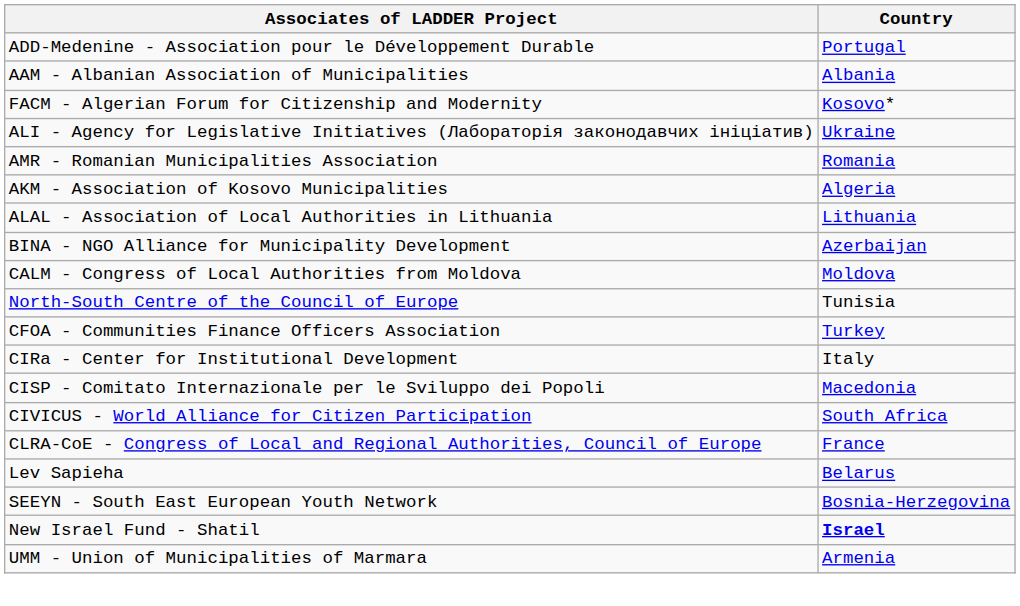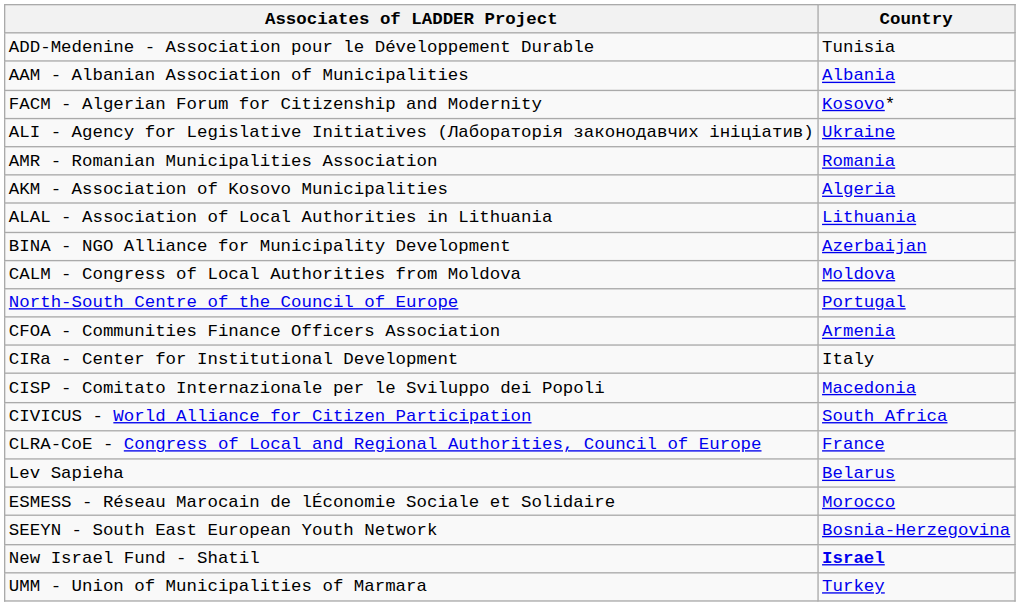ADD-Medenine - Association pour le Développement Durable | Country: Portugal -> Tunisia
North-South Centre of the Council of Europe | Country: Tunisia -> Portugal
CFOA - Communities Finance Officers Association | Country: Turkey -> Armenia
+ row: ESMESS - Réseau Marocain de lÉconomie Sociale et Solidaire | Morocco
UMM - Union of Municipalities of Marmara | Country: Armenia -> Turkey
